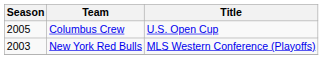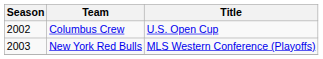Columbus Crew | Season: 2005 -> 2002
